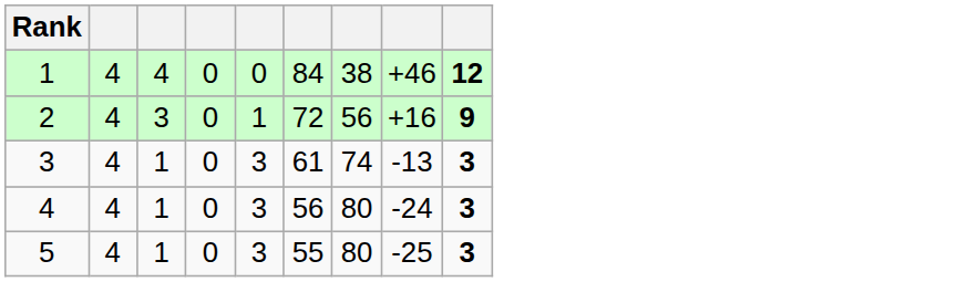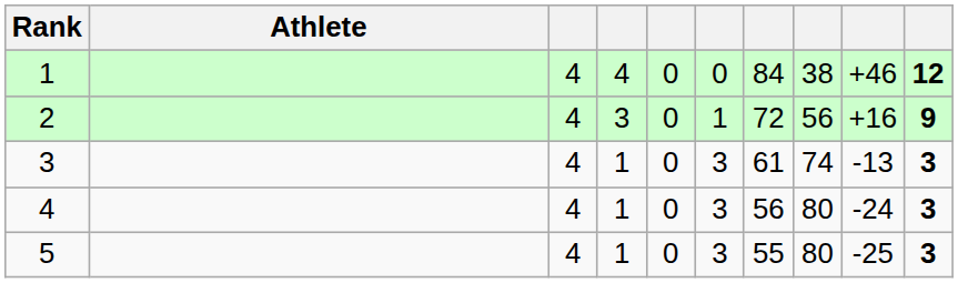+ column: Athlete
